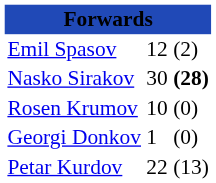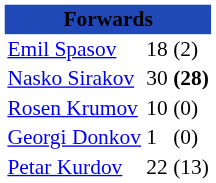Emil Spasov | column 2: 12 -> 18
